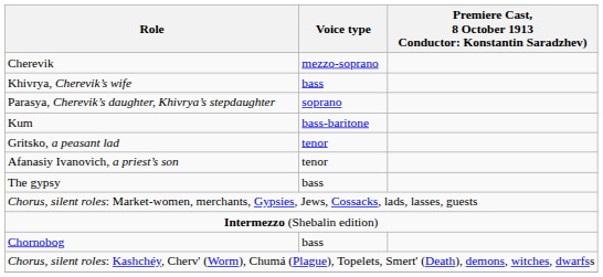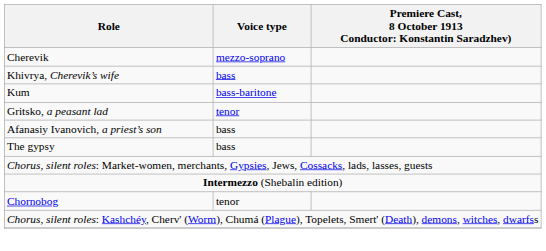- row: Parasya, Cherevik’s daughter, Khivrya’s stepdaughter | soprano
Afanasiy Ivanovich, a priest’s son | Voice type: tenor -> bass
Chornobog | Voice type: bass -> tenor
